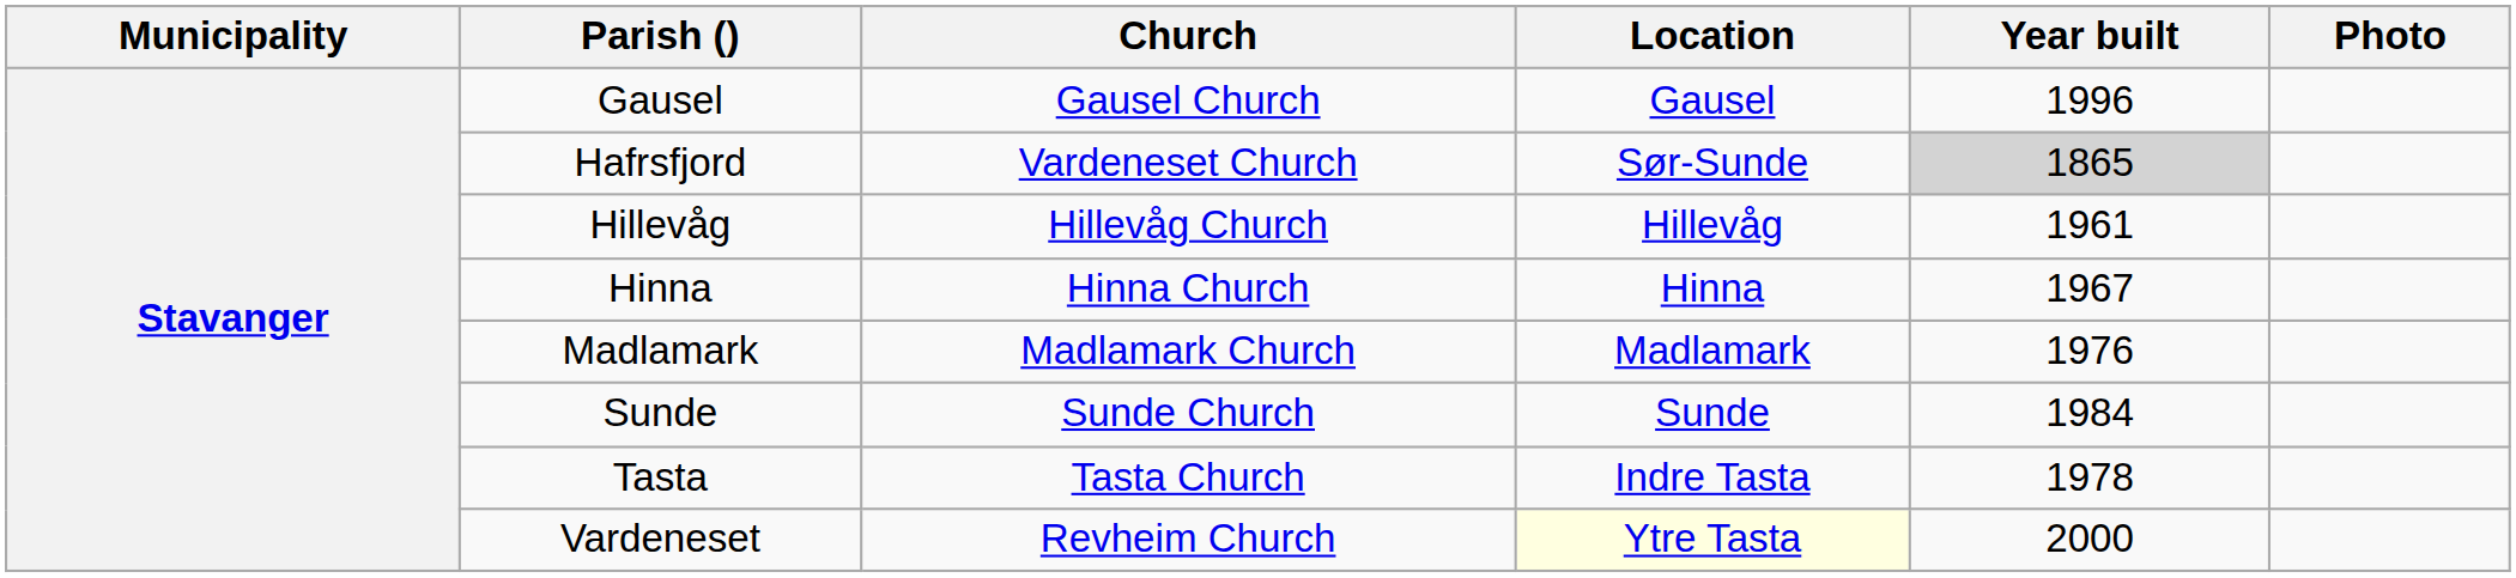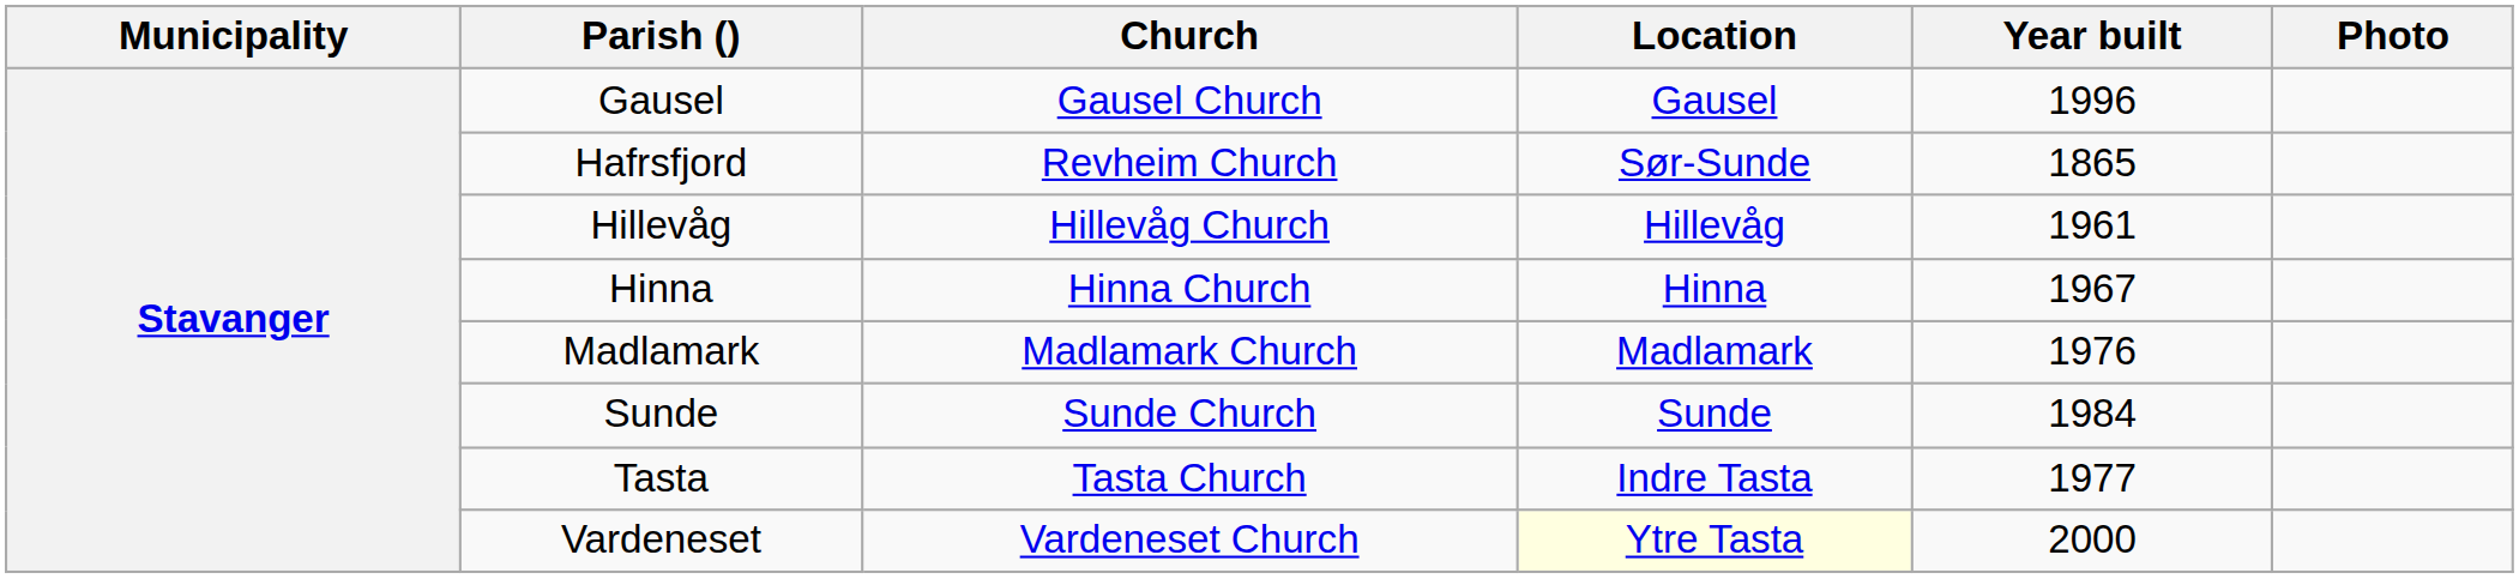Hafrsfjord | Church: Vardeneset Church -> Revheim Church
Hafrsfjord | Year built: lightgrey background -> no background
Tasta | Year built: 1978 -> 1977
Vardeneset | Church: Revheim Church -> Vardeneset Church
